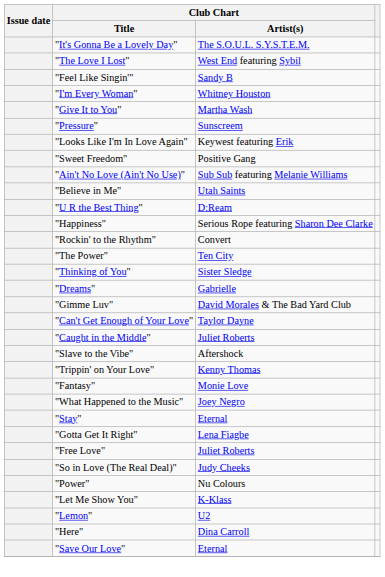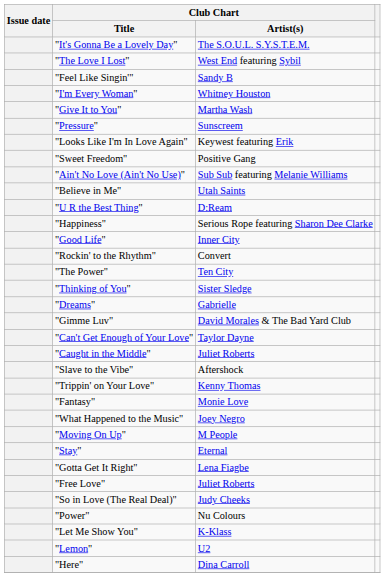+ row: "Good Life" | Inner City
+ row: "Moving On Up" | M People
- row: "Save Our Love" | Eternal
